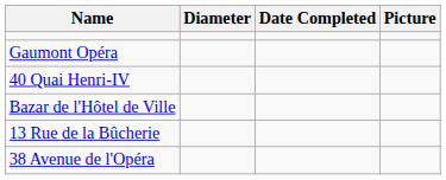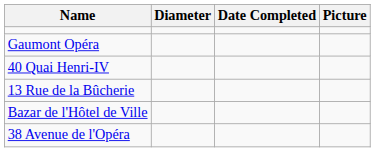rows swapped: Bazar de l'Hôtel de Ville <-> 13 Rue de la Bûcherie
